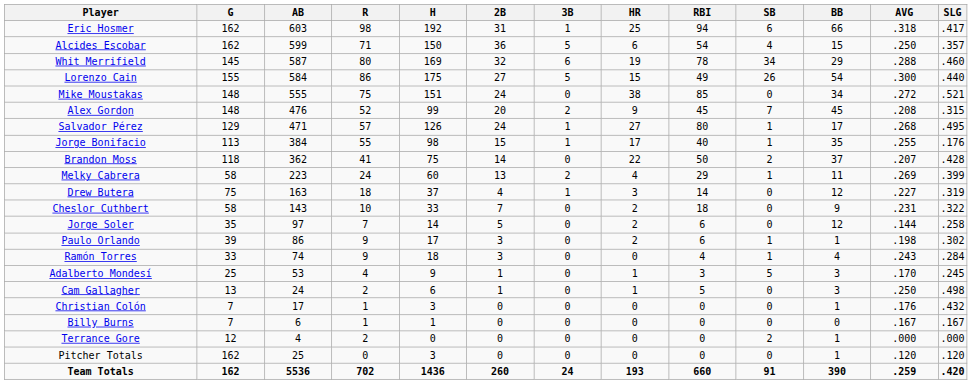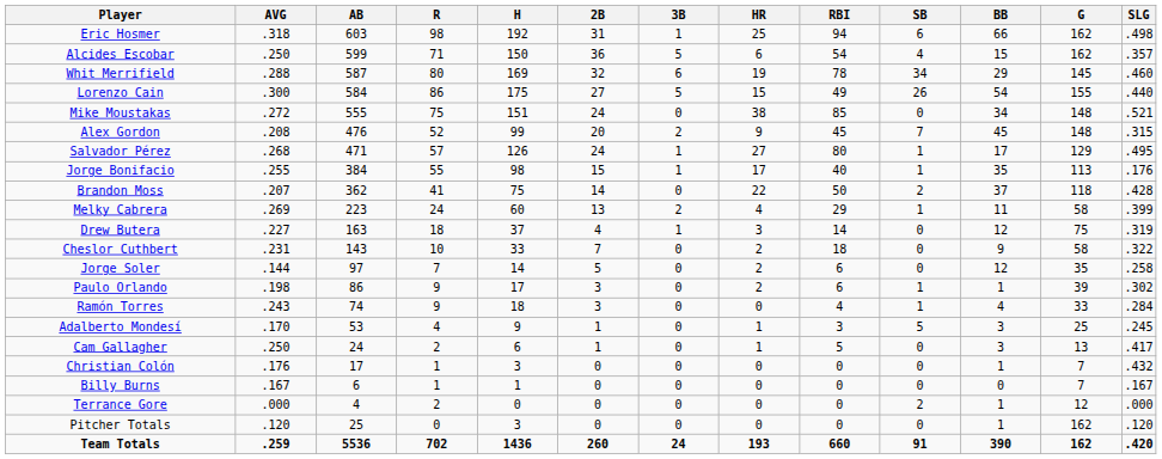columns swapped: G <-> AVG
Eric Hosmer | SLG: .417 -> .498
Cam Gallagher | SLG: .498 -> .417
